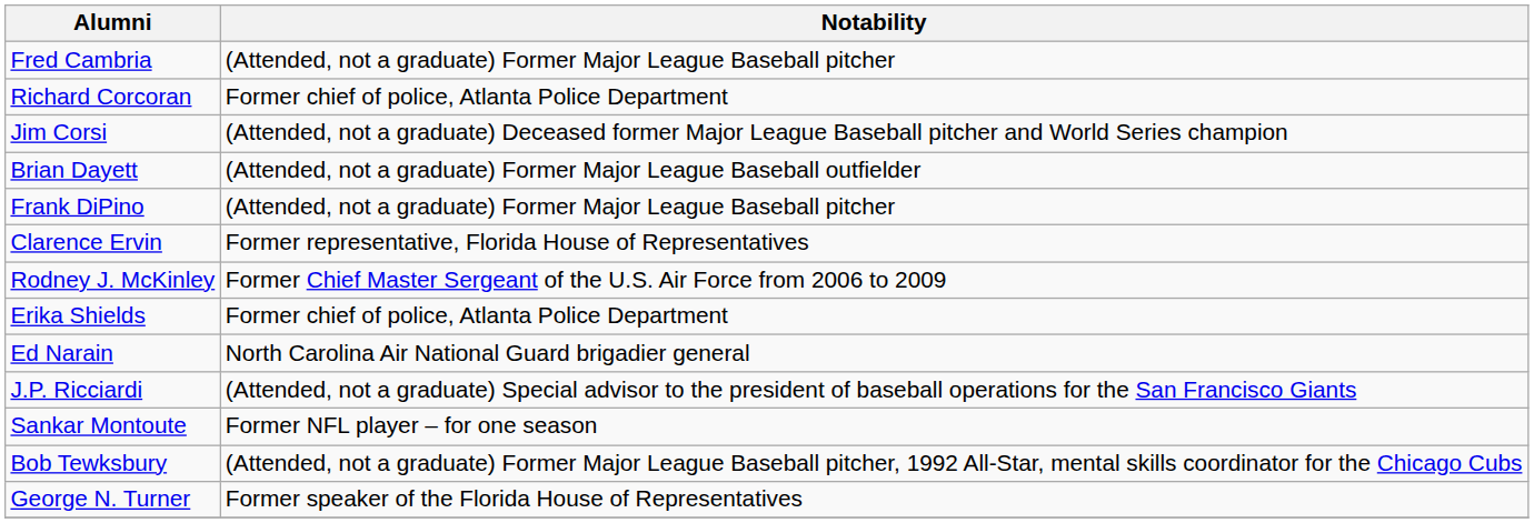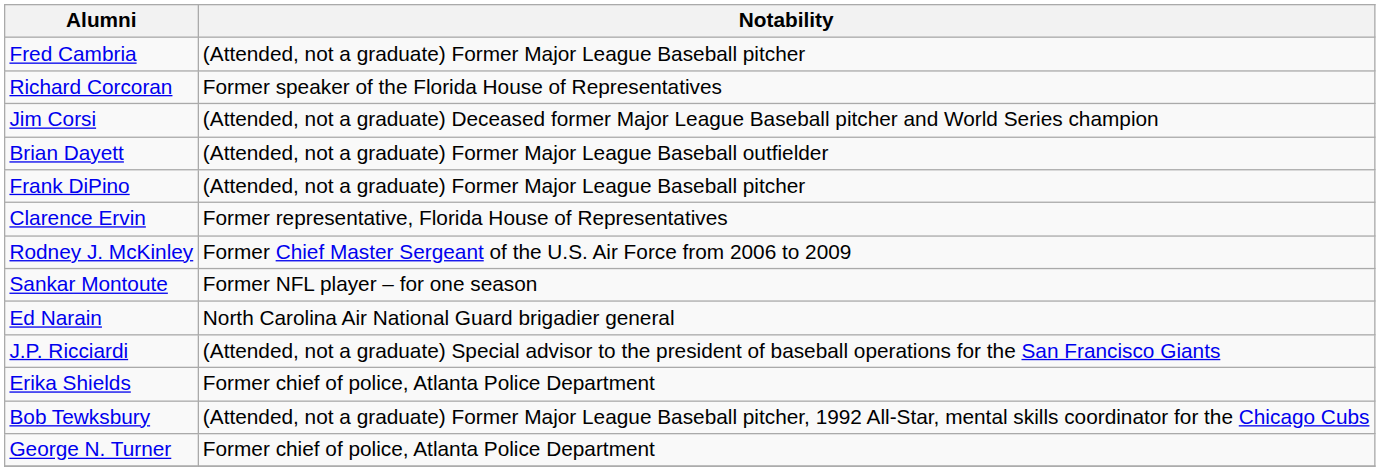Richard Corcoran | Notability: Former chief of police, Atlanta Police Department -> Former speaker of the Florida House of Representatives
rows swapped: Sankar Montoute <-> Erika Shields
George N. Turner | Notability: Former speaker of the Florida House of Representatives -> Former chief of police, Atlanta Police Department
